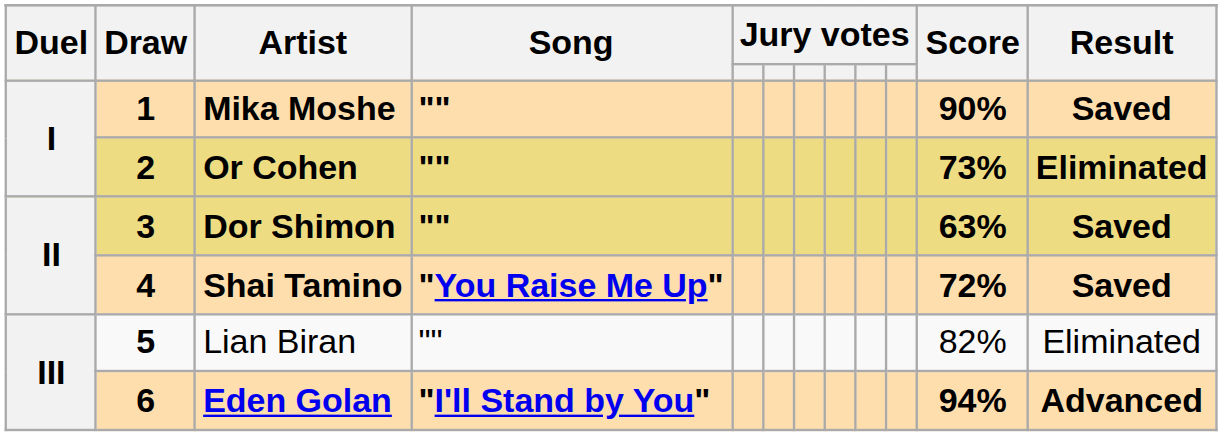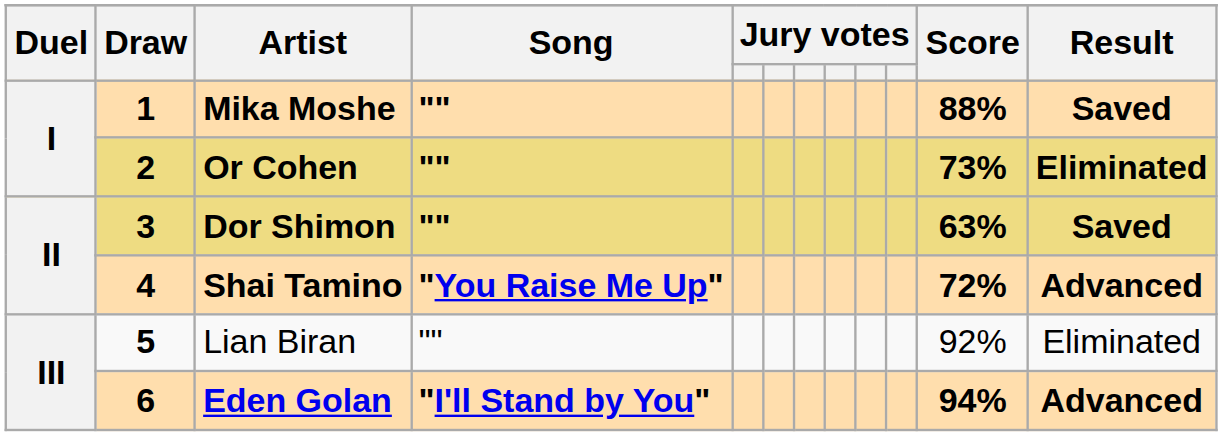Mika Moshe | Score: 90% -> 88%
Shai Tamino | Result: Saved -> Advanced
Lian Biran | Score: 82% -> 92%
